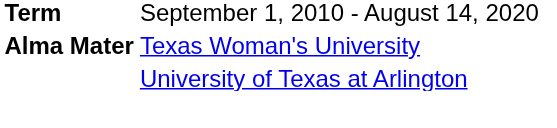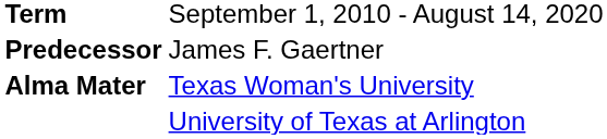+ row: Predecessor | James F. Gaertner
